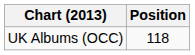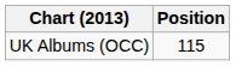UK Albums (OCC) | Position: 118 -> 115
